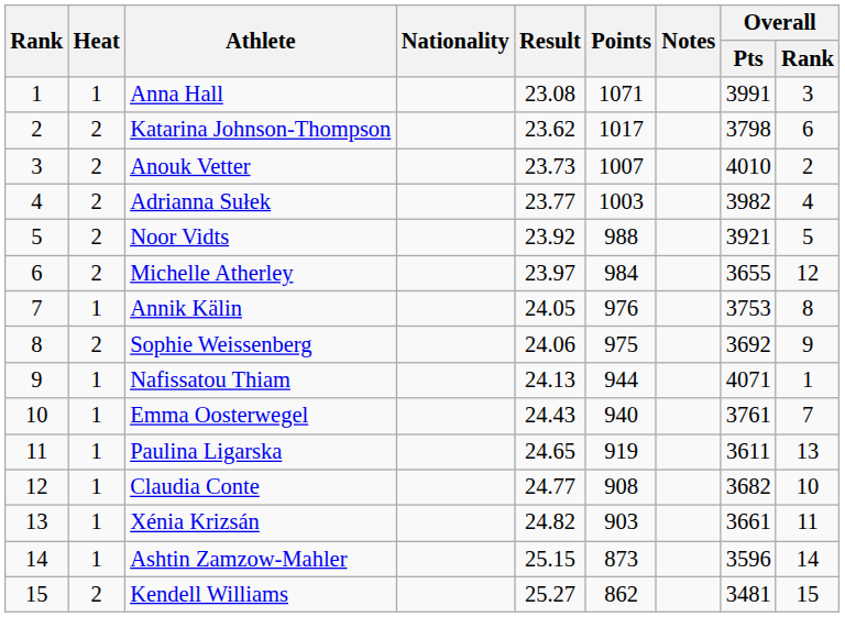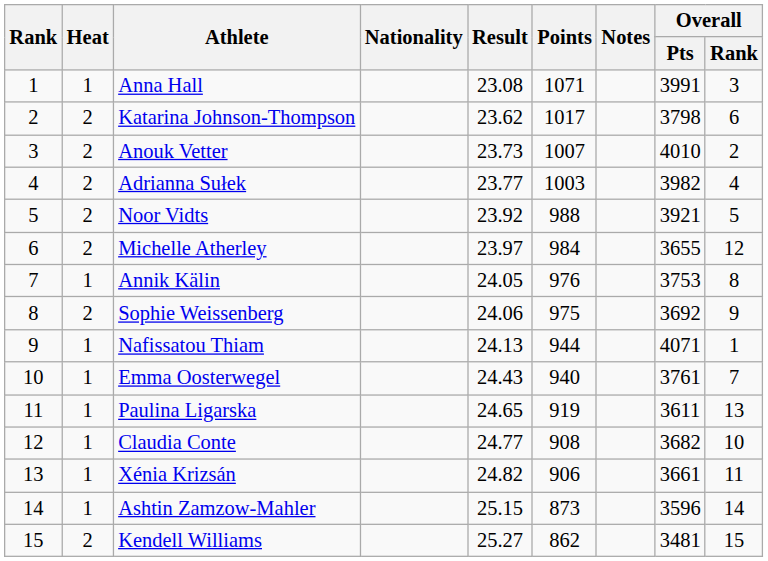Xénia Krizsán | Points: 903 -> 906
